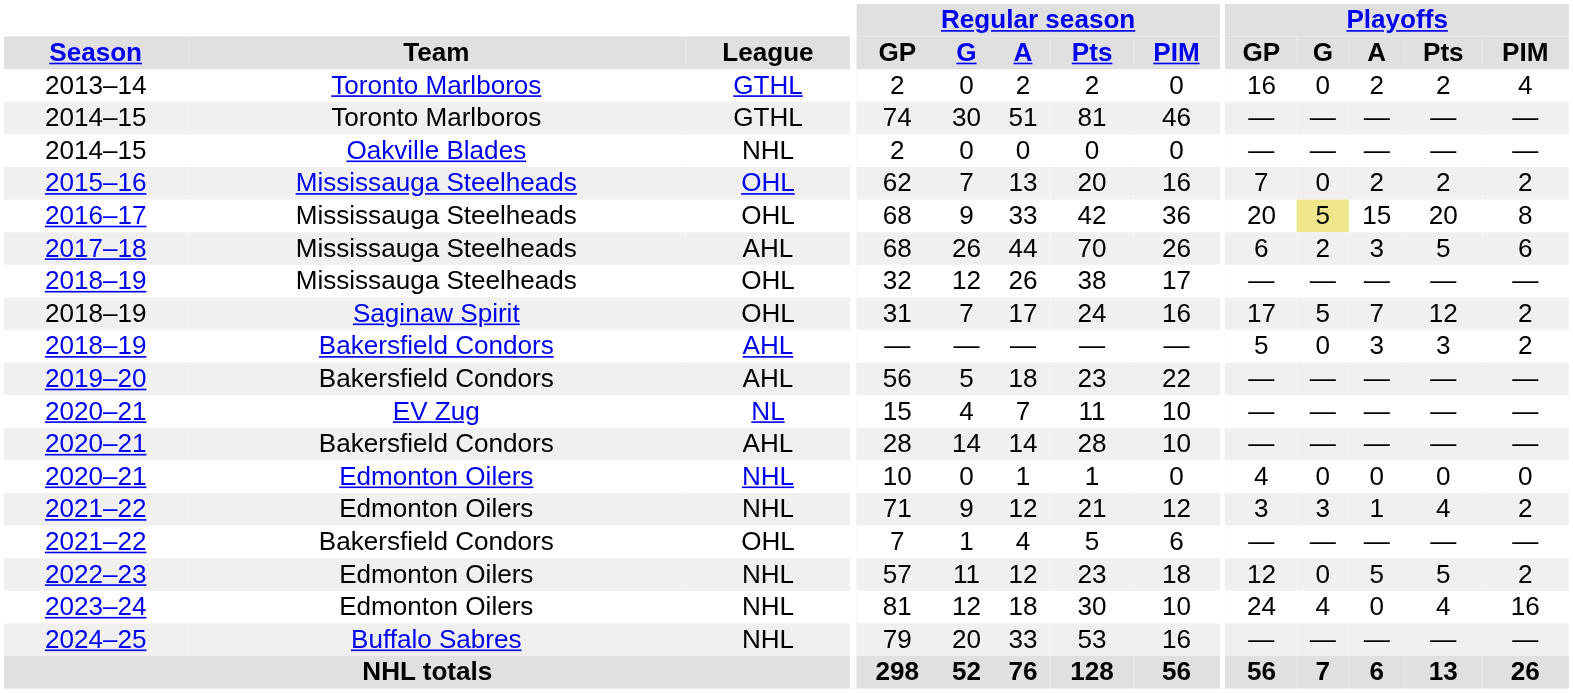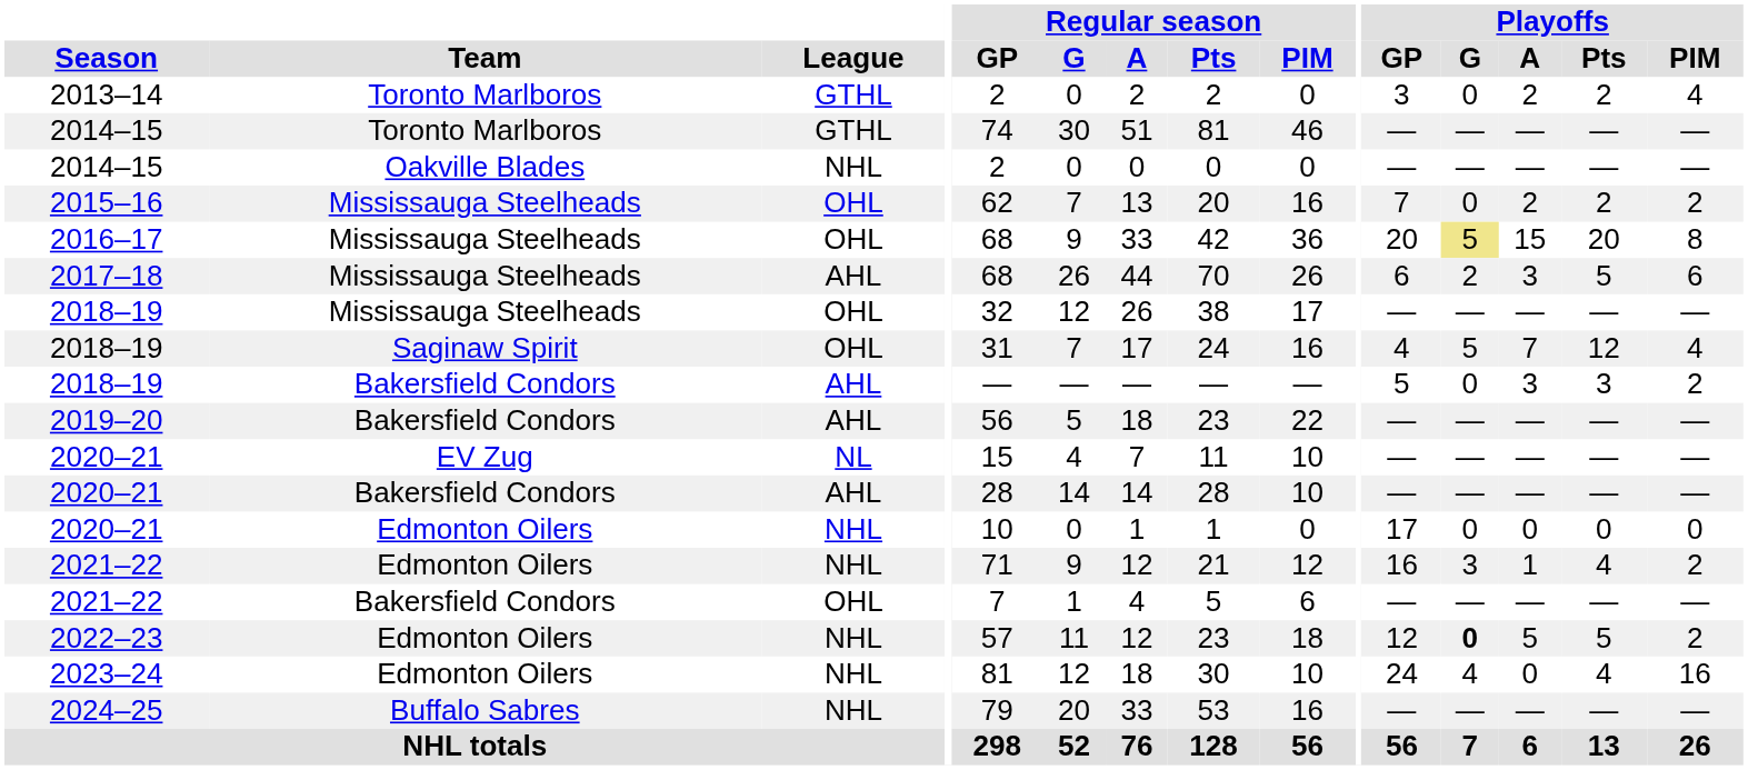2013–14 | Playoffs / GP: 16 -> 3
2018–19 / Saginaw Spirit | Playoffs / GP: 17 -> 4
2018–19 / Saginaw Spirit | Playoffs / PIM: 2 -> 4
2020–21 / Edmonton Oilers | Playoffs / GP: 4 -> 17
2021–22 / Edmonton Oilers | Playoffs / GP: 3 -> 16
2022–23 | Playoffs / G: normal -> bold
